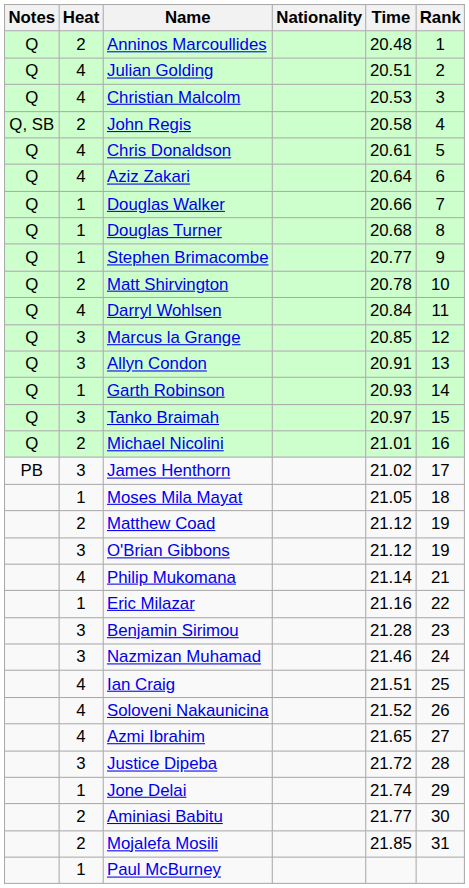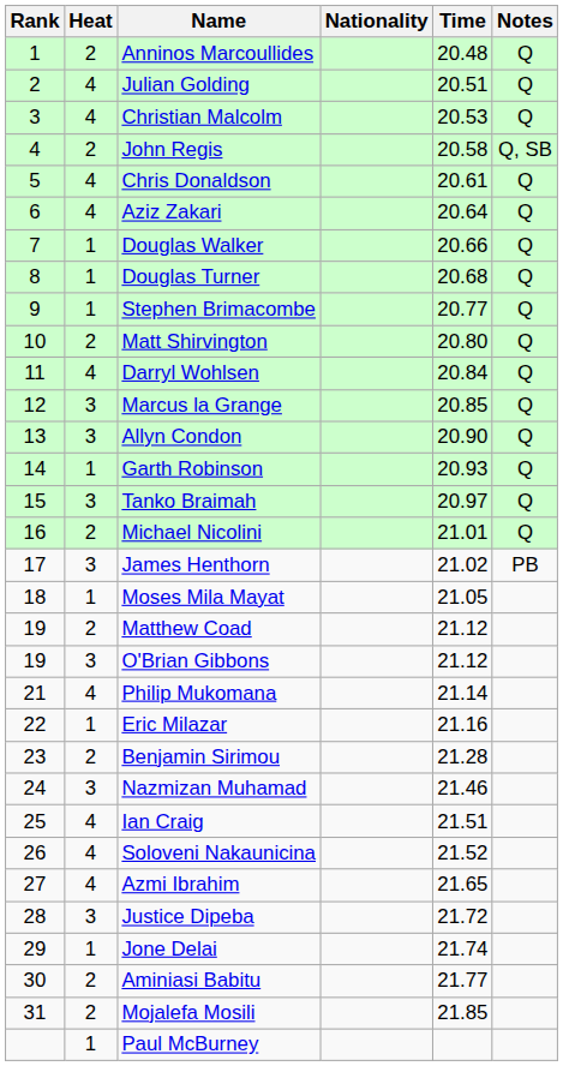columns swapped: Rank <-> Notes
Matt Shirvington | Time: 20.78 -> 20.80
Allyn Condon | Time: 20.91 -> 20.90
Benjamin Sirimou | Heat: 3 -> 2
